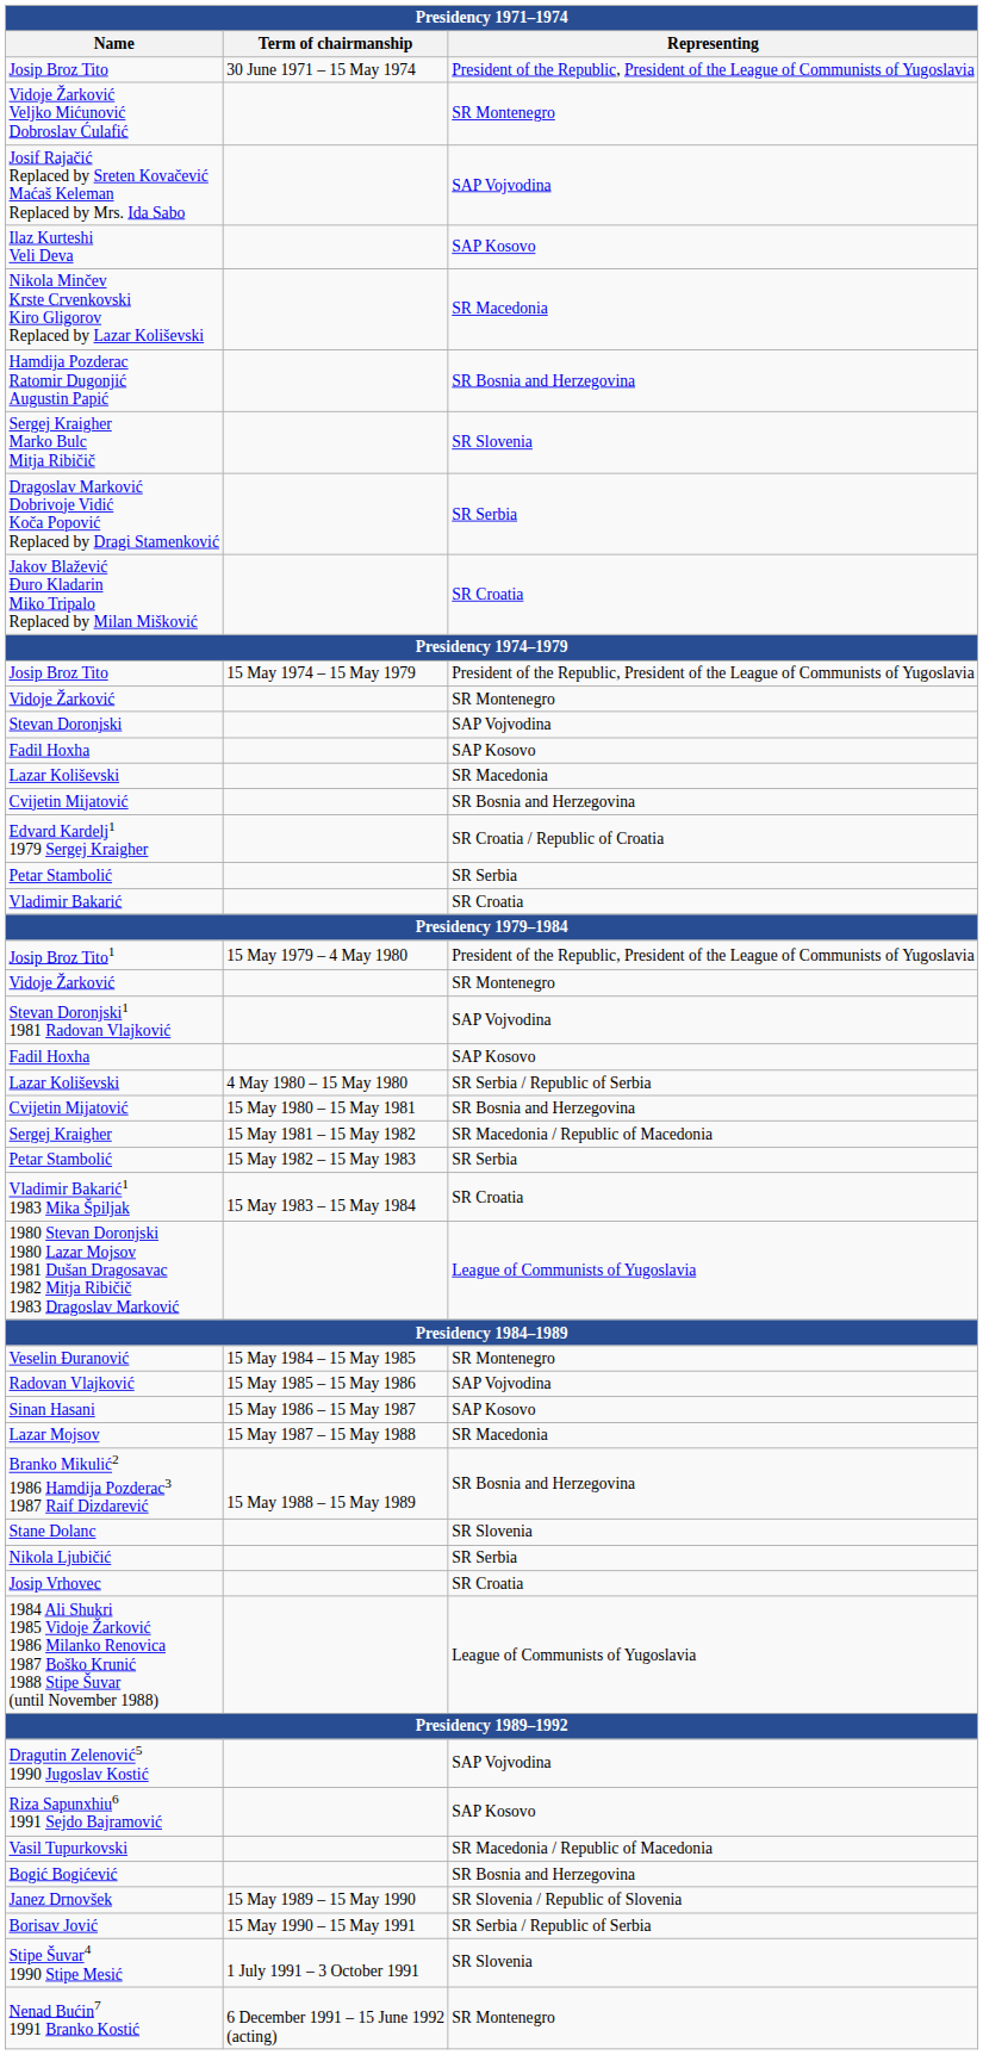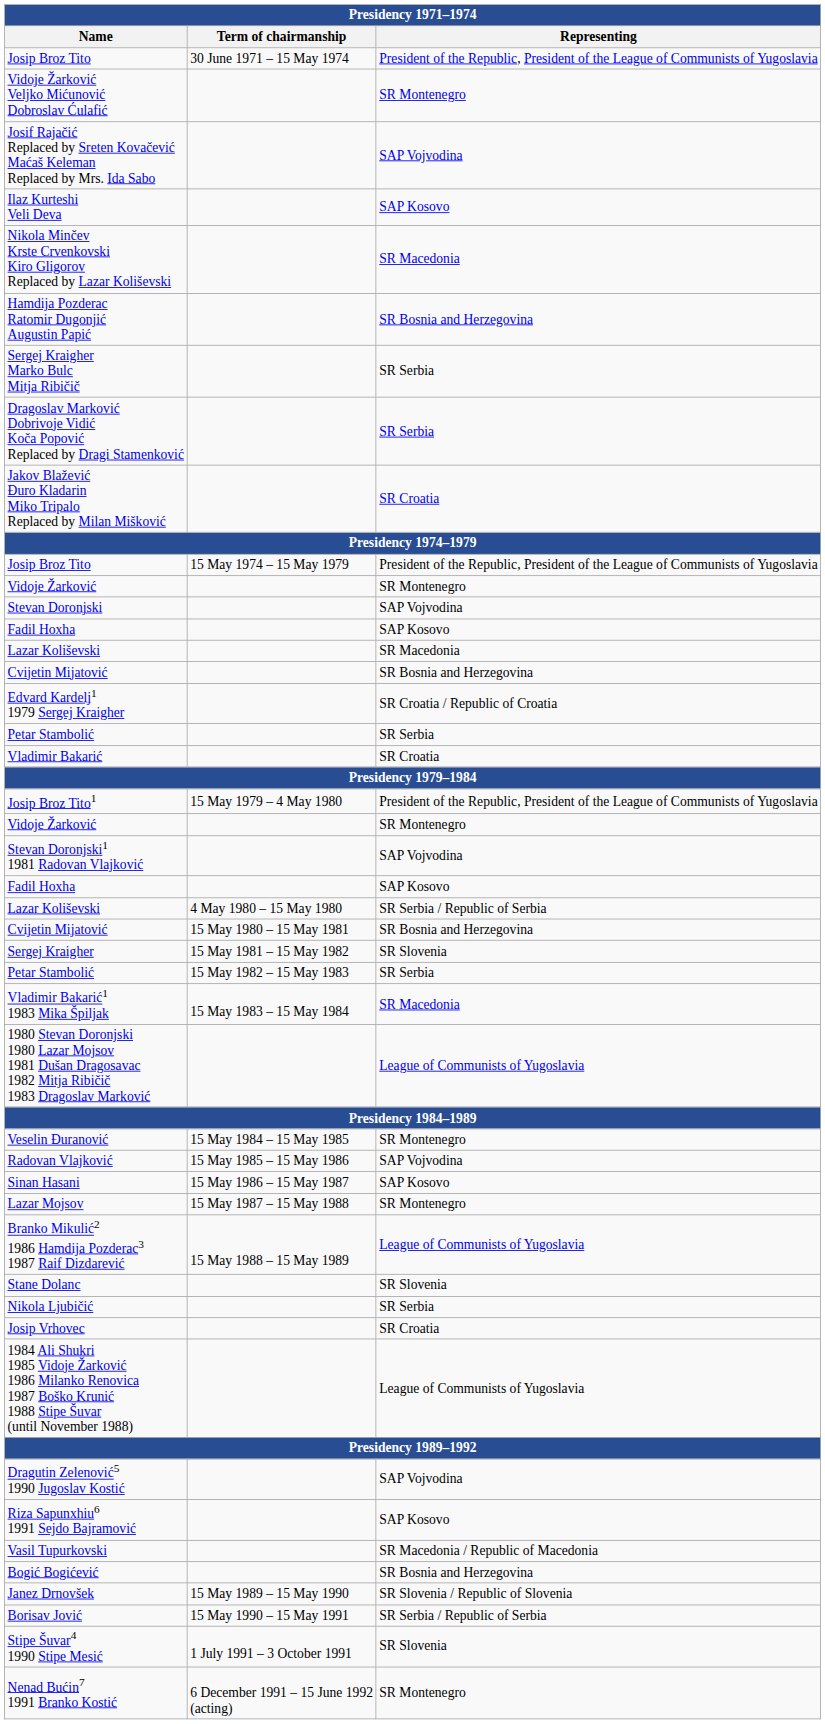Sergej Kraigher Marko Bulc Mitja Ribičič | Representing: SR Slovenia -> SR Serbia
Sergej Kraigher | Representing: SR Macedonia / Republic of Macedonia -> SR Slovenia
Vladimir Bakarić1 1983 Mika Špiljak | Representing: SR Croatia -> SR Macedonia
Lazar Mojsov | Representing: SR Macedonia -> SR Montenegro
Branko Mikulić2 1986 Hamdija Pozderac3 1987 Raif Dizdarević | Representing: SR Bosnia and Herzegovina -> League of Communists of Yugoslavia
